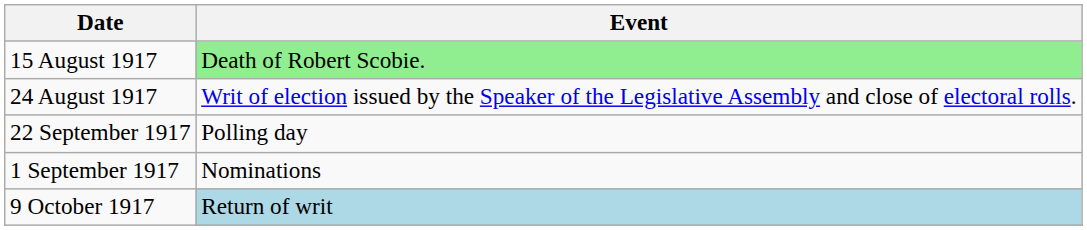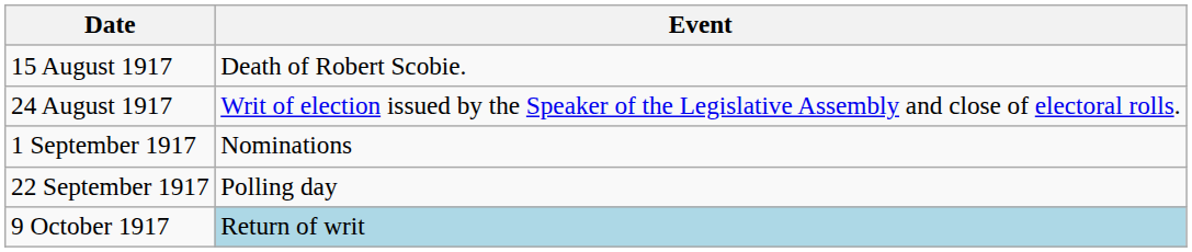15 August 1917 | Event: lightgreen background -> no background
rows swapped: 1 September 1917 <-> 22 September 1917
